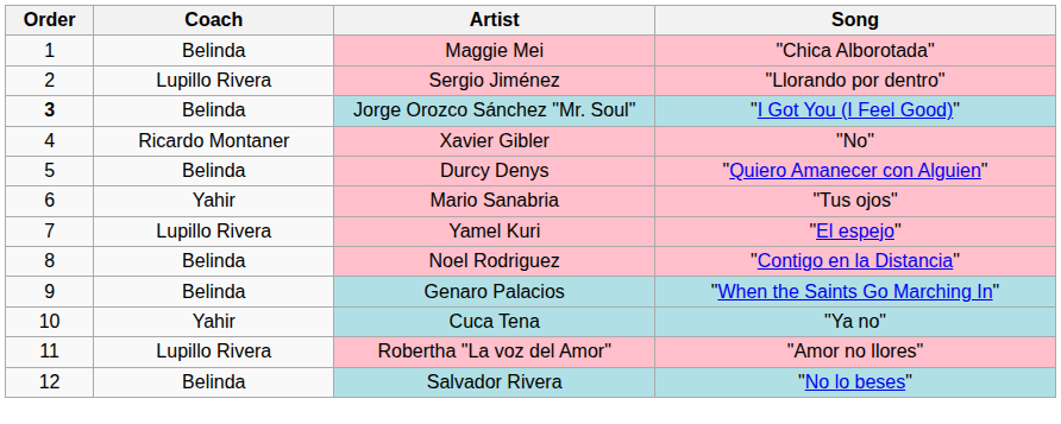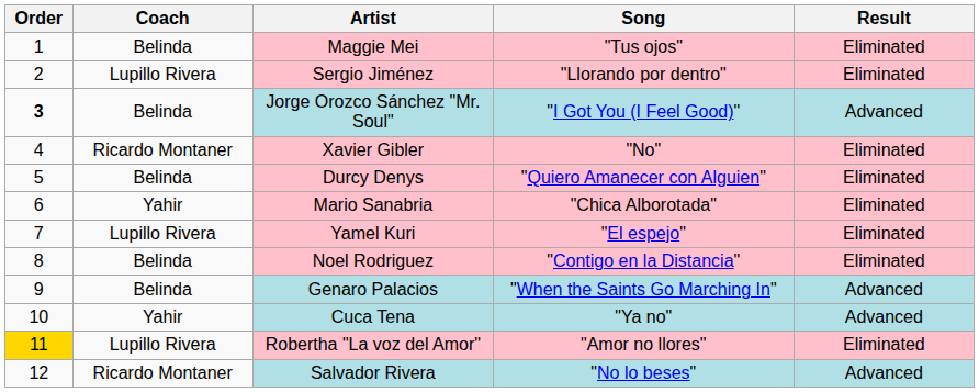+ column: Result | Eliminated | Eliminated | Advanced | Eliminated | Eliminated | Eliminated | Eliminated | Eliminated | Advanced | Advanced | Eliminated | Advanced
Maggie Mei | Song: "Chica Alborotada" -> "Tus ojos"
Mario Sanabria | Song: "Tus ojos" -> "Chica Alborotada"
Robertha "La voz del Amor" | Order: no background -> gold background
Salvador Rivera | Coach: Belinda -> Ricardo Montaner
